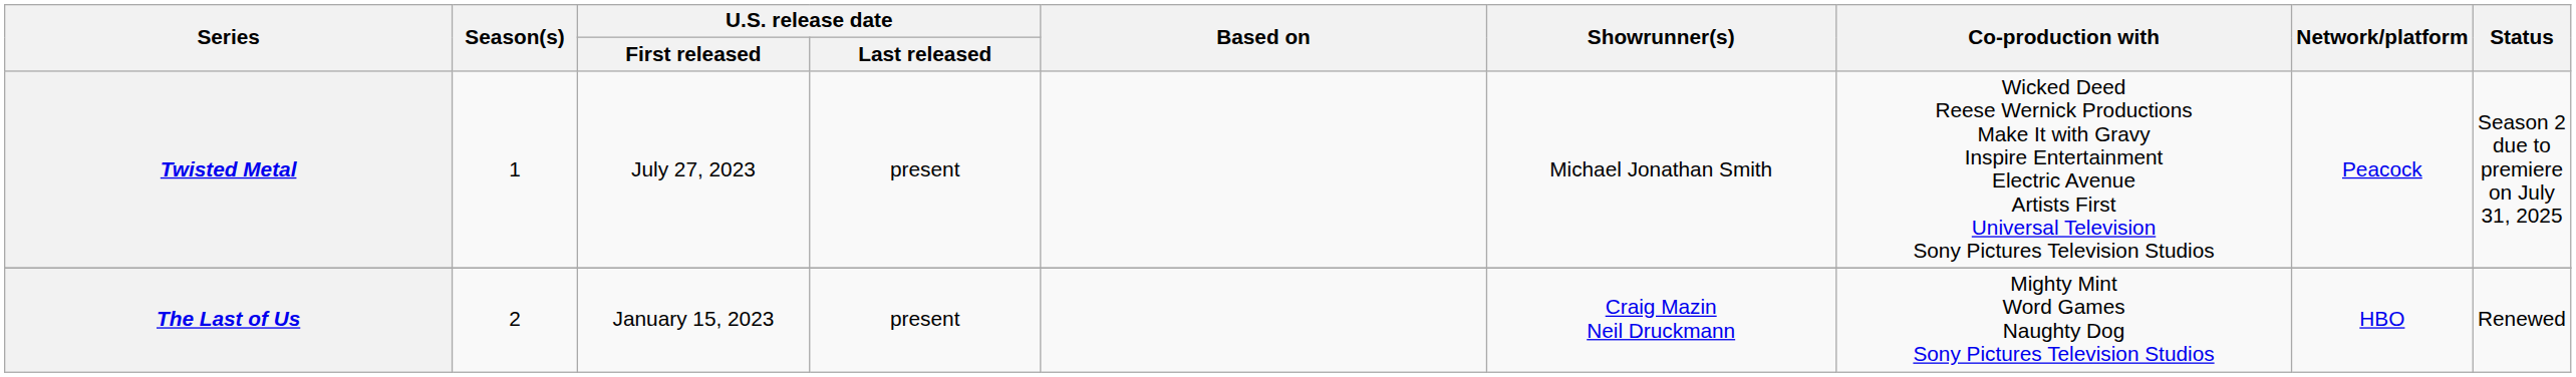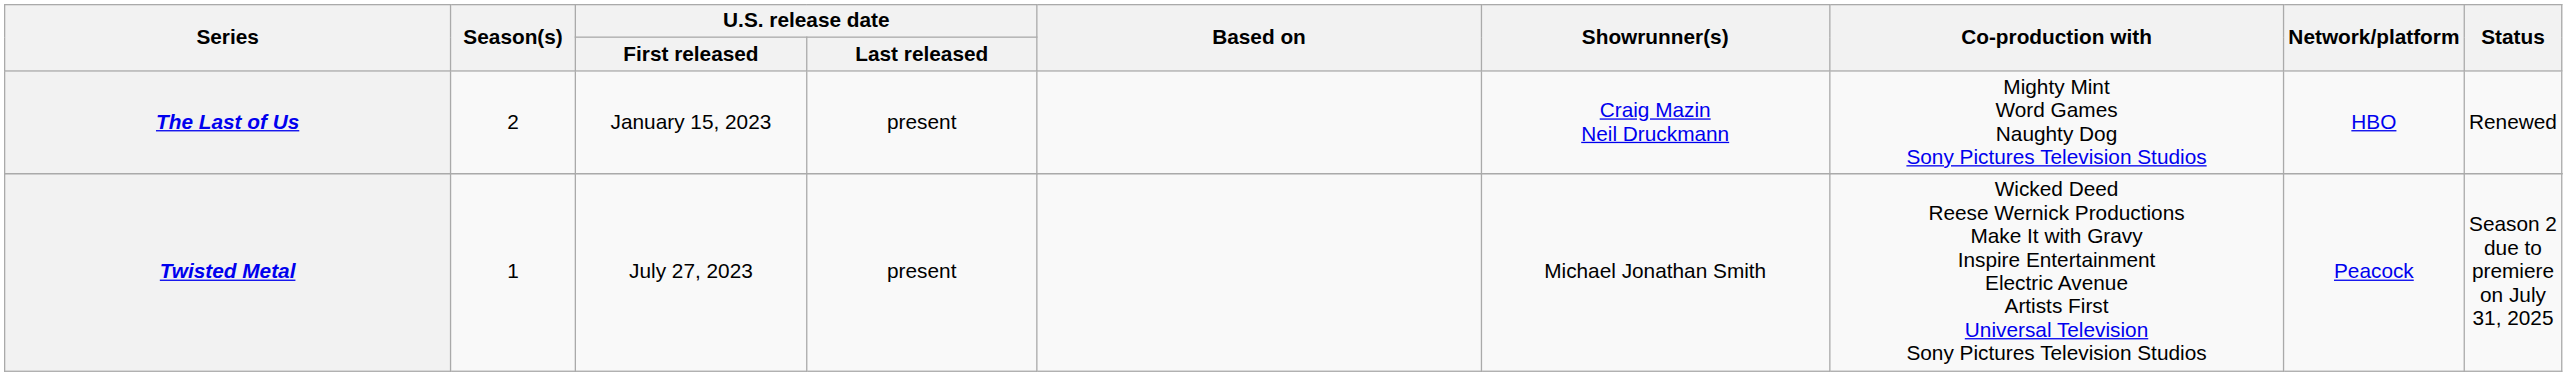rows swapped: The Last of Us <-> Twisted Metal
